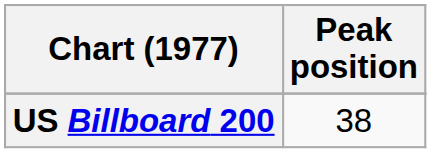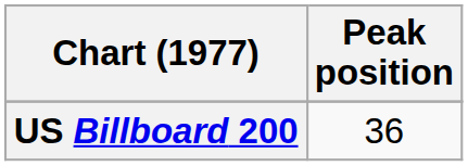US Billboard 200 | Peak position: 38 -> 36
